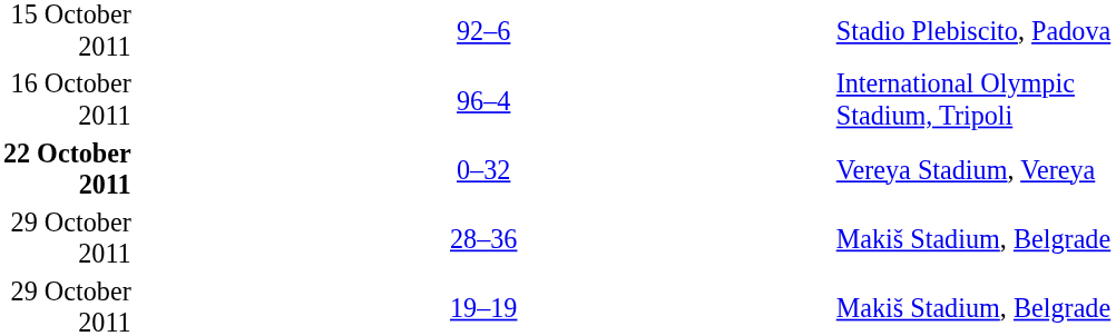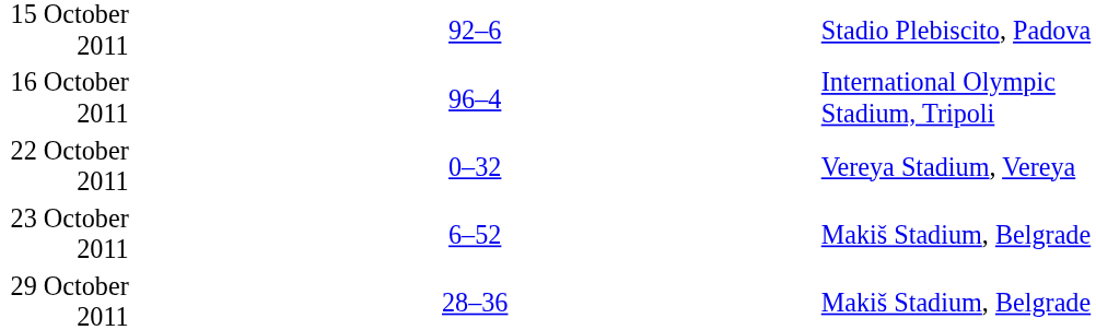0–32 | column 1: bold -> normal
+ row: 23 October 2011 | 6–52 | Makiš Stadium, Belgrade
- row: 29 October 2011 | 19–19 | Makiš Stadium, Belgrade
